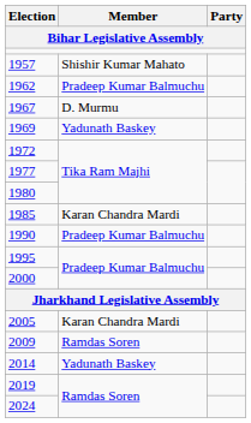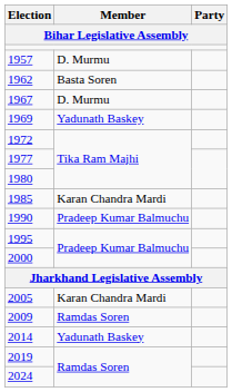1957 | Member: Shishir Kumar Mahato -> D. Murmu
1962 | Member: Pradeep Kumar Balmuchu -> Basta Soren
